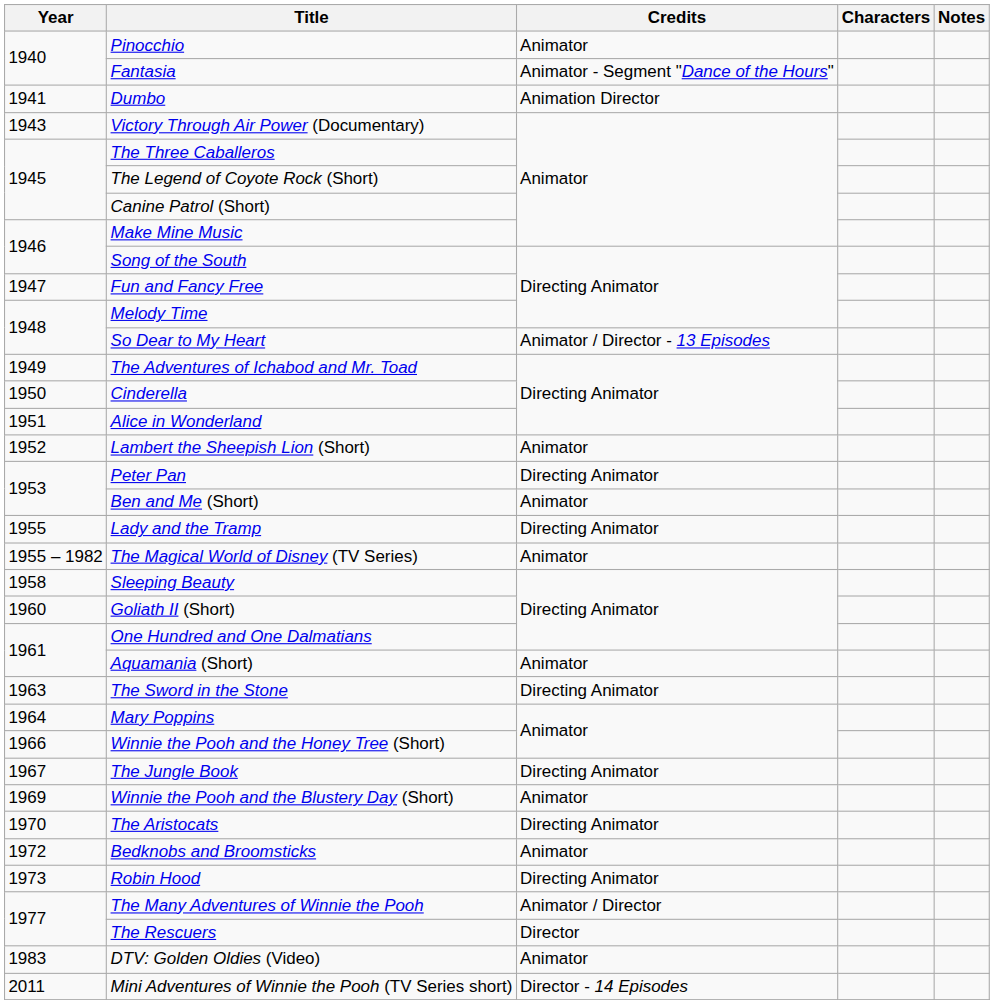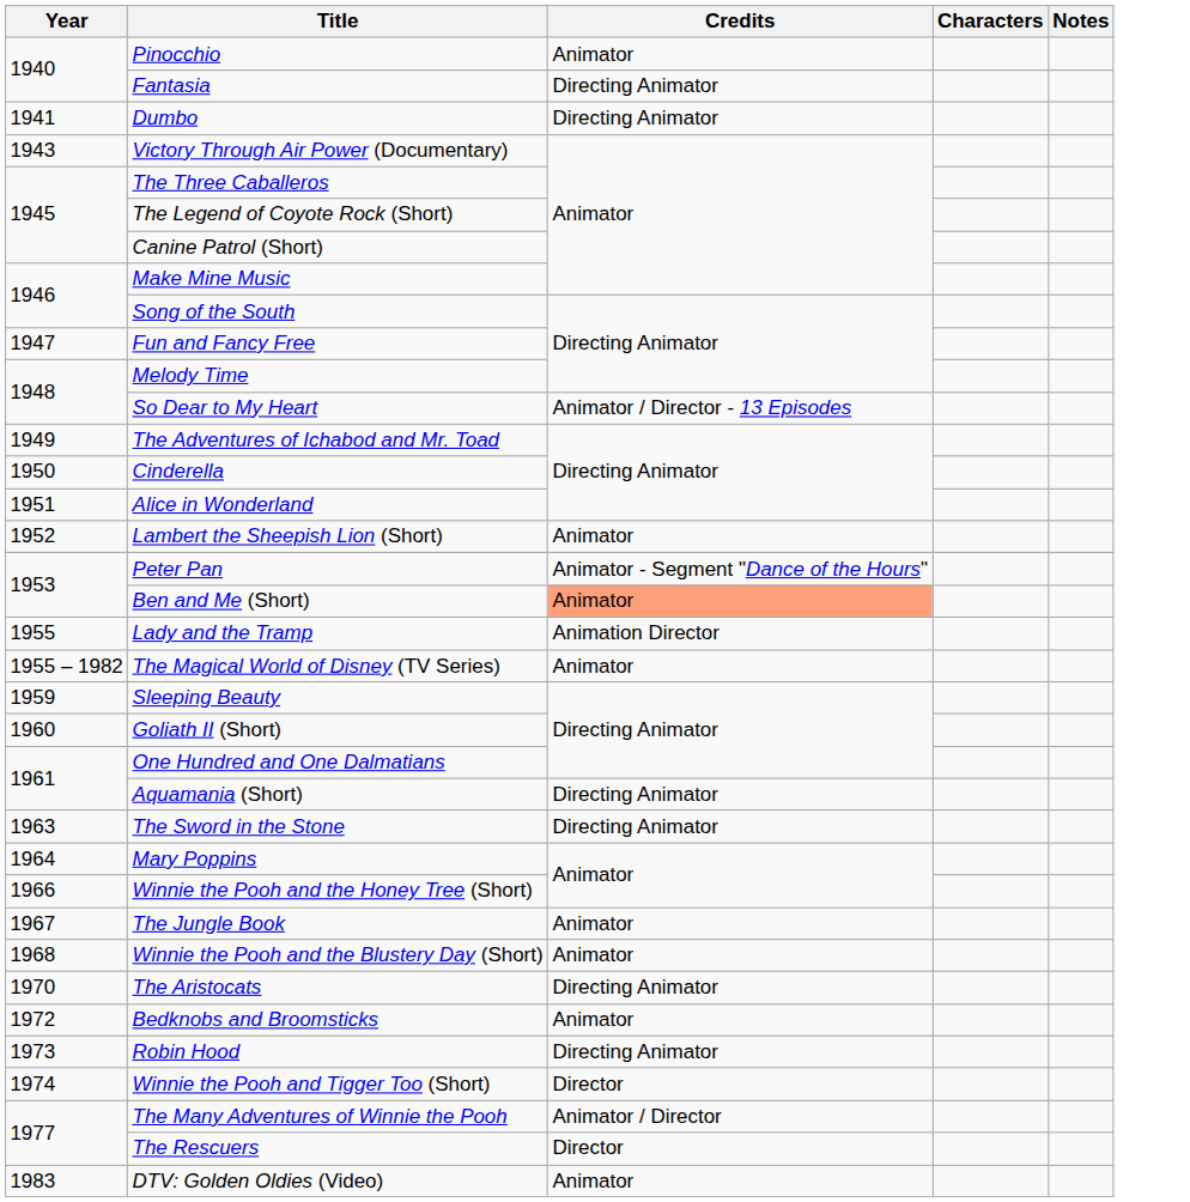Fantasia | Credits: Animator - Segment "Dance of the Hours" -> Directing Animator
Dumbo | Credits: Animation Director -> Directing Animator
Peter Pan | Credits: Directing Animator -> Animator - Segment "Dance of the Hours"
Ben and Me (Short) | Credits: no background -> lightsalmon background
Lady and the Tramp | Credits: Directing Animator -> Animation Director
Sleeping Beauty | Year: 1958 -> 1959
Aquamania (Short) | Credits: Animator -> Directing Animator
The Jungle Book | Credits: Directing Animator -> Animator
Winnie the Pooh and the Blustery Day (Short) | Year: 1969 -> 1968
+ row: 1974 | Winnie the Pooh and Tigger Too (Short) | Director
- row: 2011 | Mini Adventures of Winnie the Pooh (TV Series short) | Director - 14 Episodes
